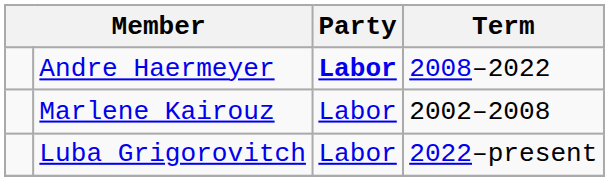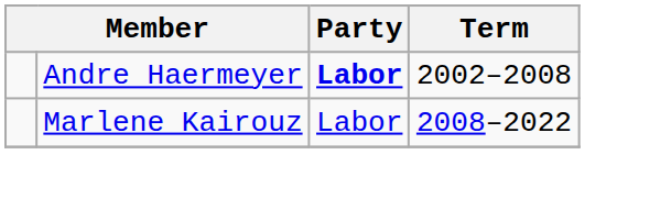Andre Haermeyer | Term: 2008–2022 -> 2002–2008
Marlene Kairouz | Term: 2002–2008 -> 2008–2022
- row: Luba Grigorovitch | Labor | 2022–present
